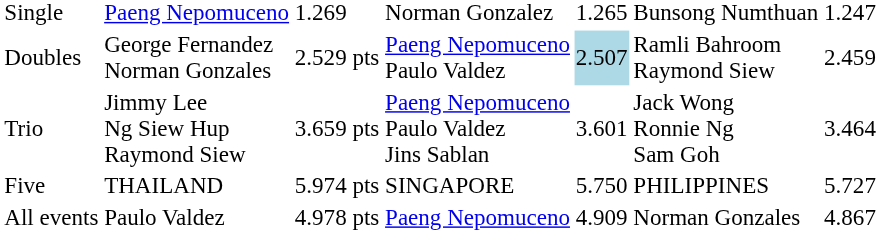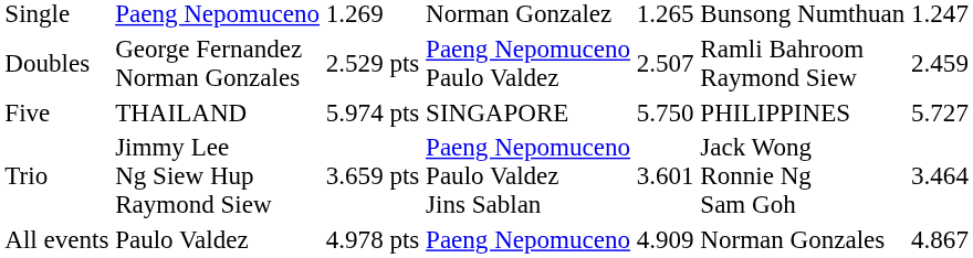Doubles | column 5: lightblue background -> no background
rows swapped: Trio <-> Five
